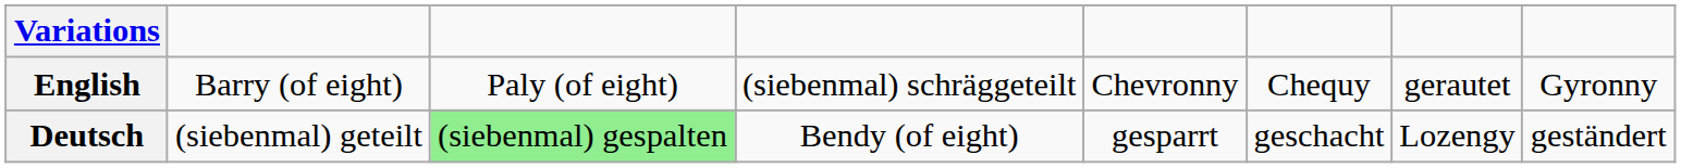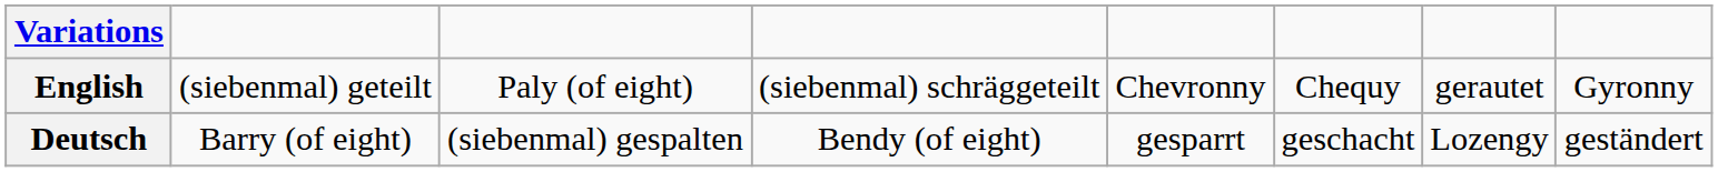English | column 2: Barry (of eight) -> (siebenmal) geteilt
Deutsch | column 2: (siebenmal) geteilt -> Barry (of eight)
Deutsch | column 3: lightgreen background -> no background
